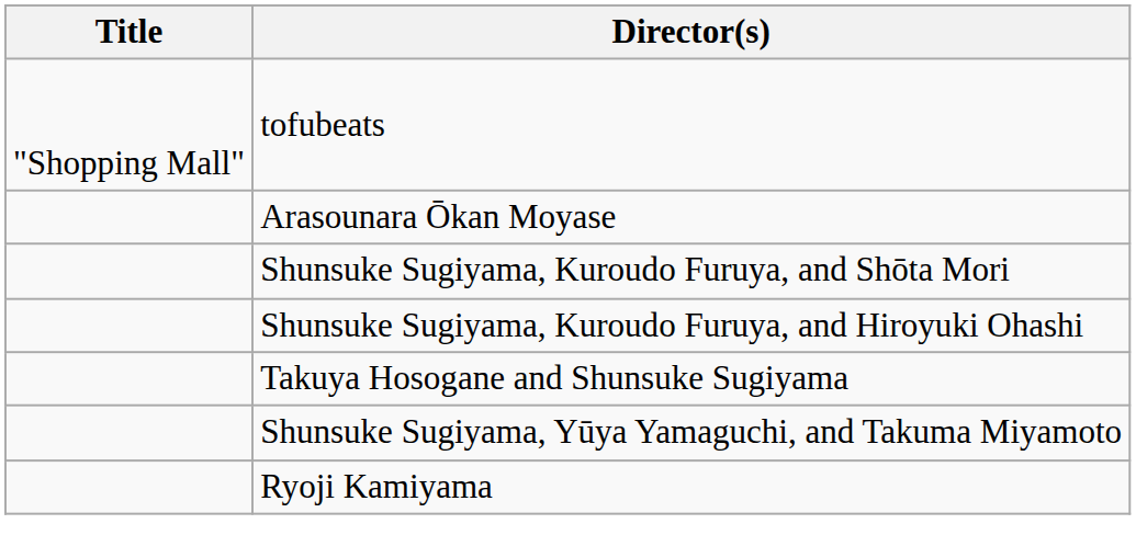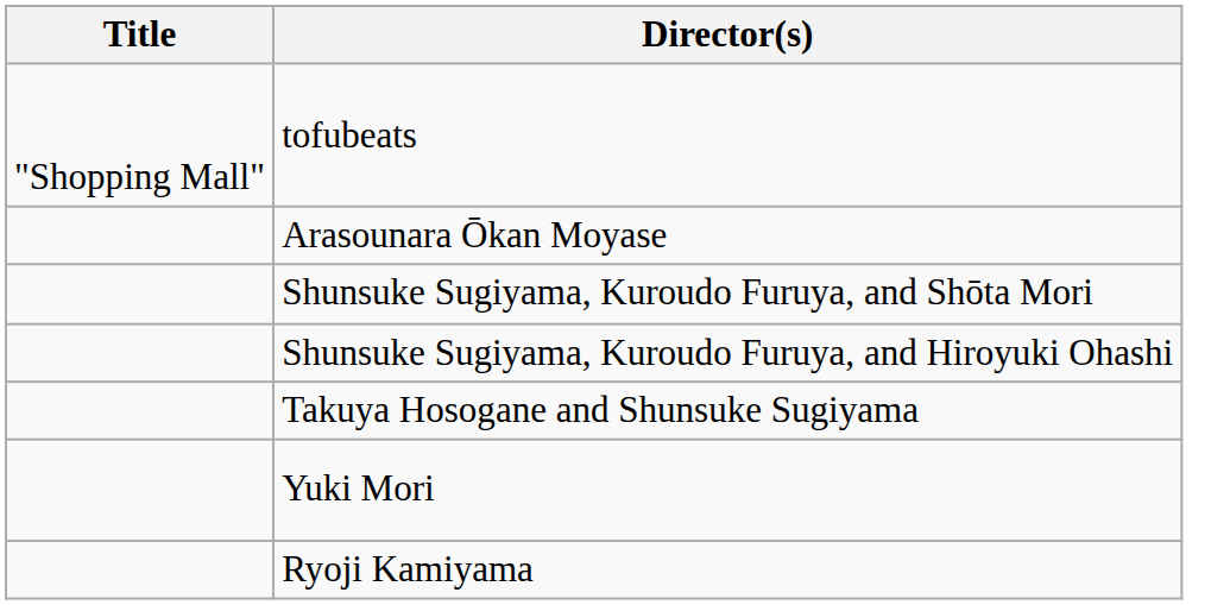+ row: Yuki Mori
- row: Shunsuke Sugiyama, Yūya Yamaguchi, and Takuma Miyamoto
